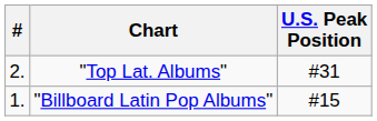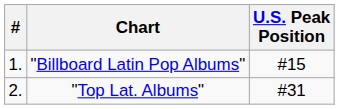rows swapped: "Billboard Latin Pop Albums" <-> "Top Lat. Albums"
